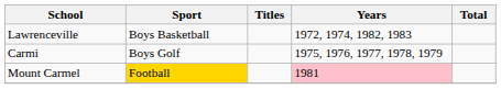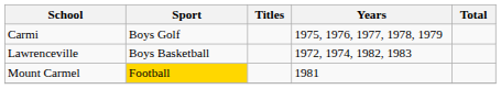rows swapped: Carmi <-> Lawrenceville
Mount Carmel | Years: pink background -> no background
